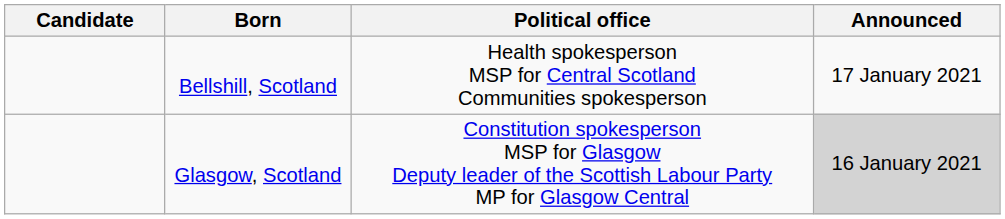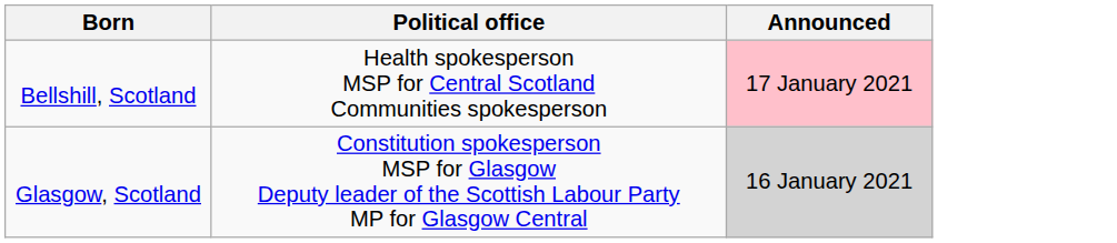- column: Candidate
Bellshill, Scotland | Announced: no background -> pink background
